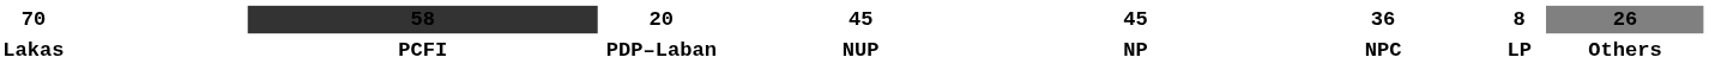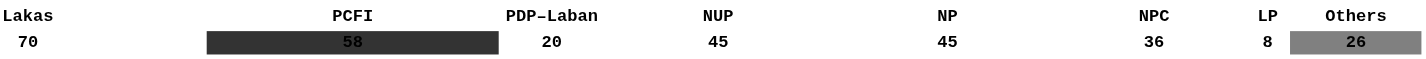rows swapped: 70 <-> Lakas
